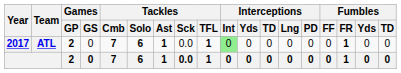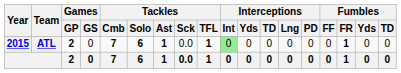ATL | Year: 2017 -> 2015
